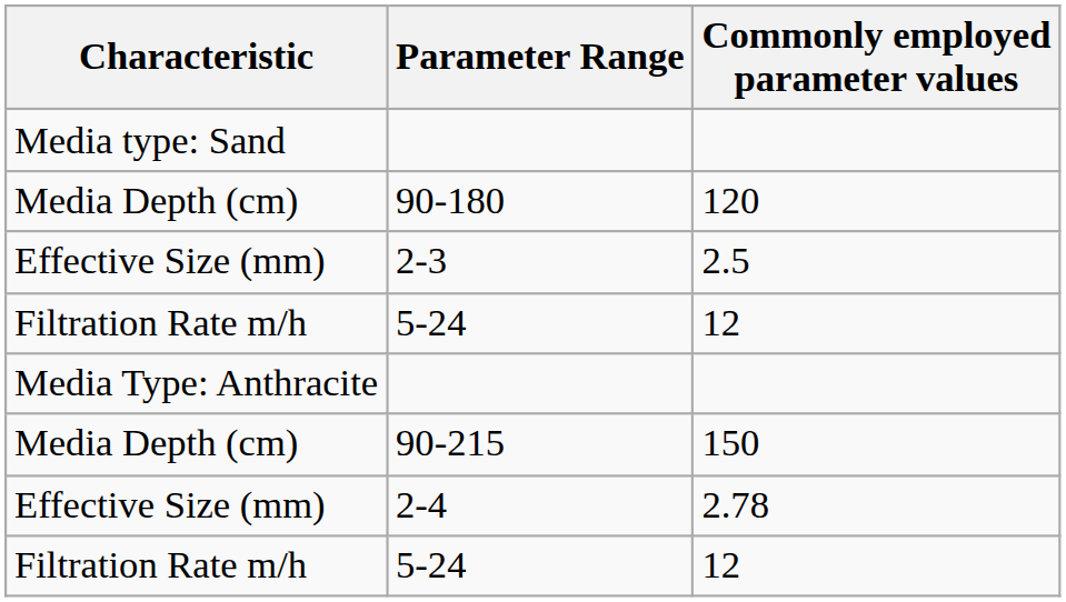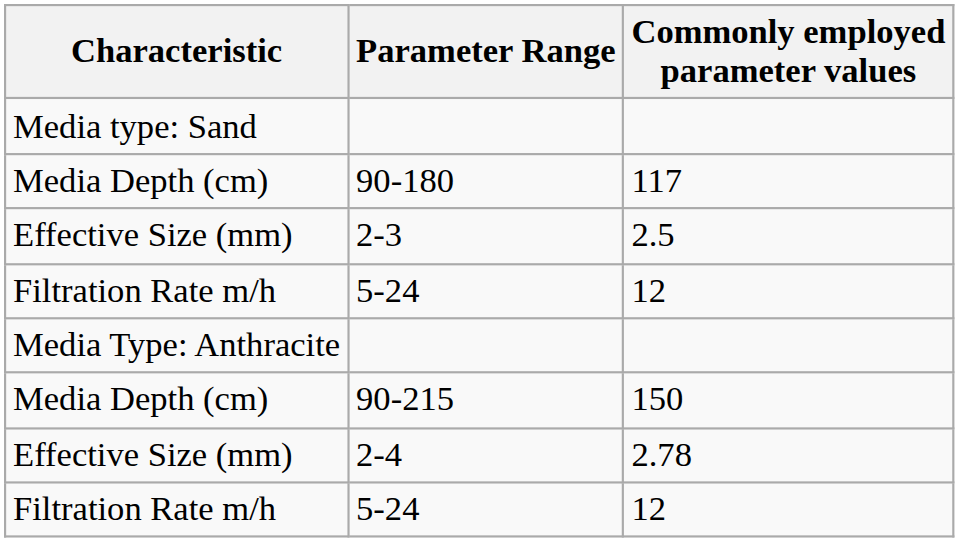90-180 | Commonly employed parameter values: 120 -> 117
